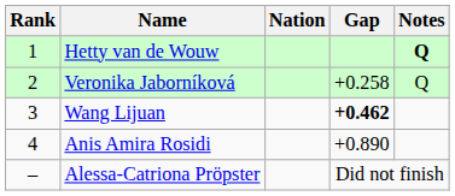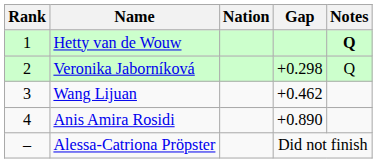Veronika Jaborníková | Gap: +0.258 -> +0.298
Wang Lijuan | Gap: bold -> normal
